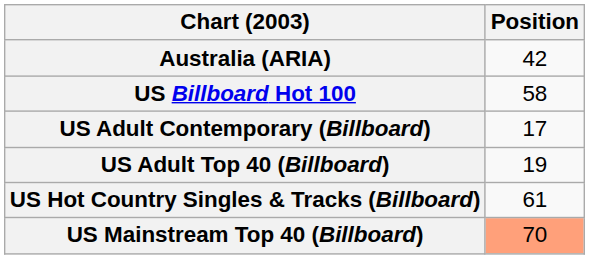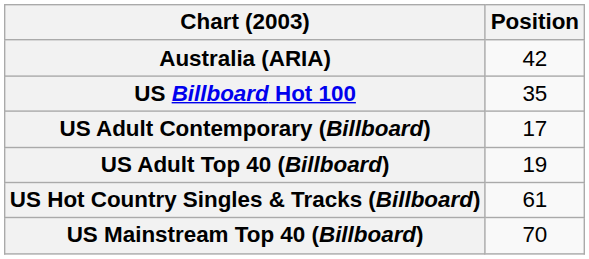US Billboard Hot 100 | Position: 58 -> 35
US Mainstream Top 40 (Billboard) | Position: lightsalmon background -> no background
